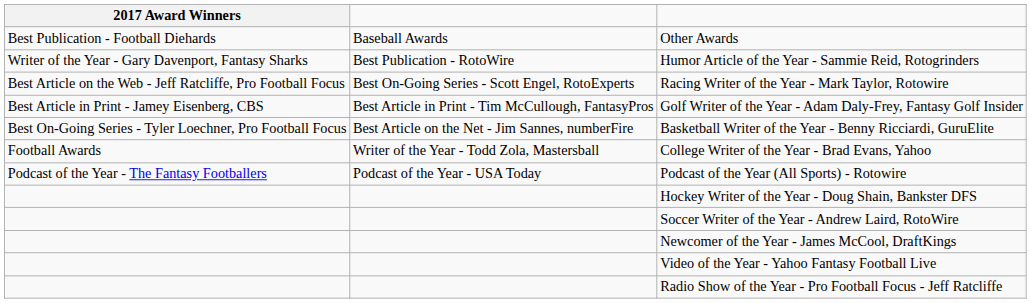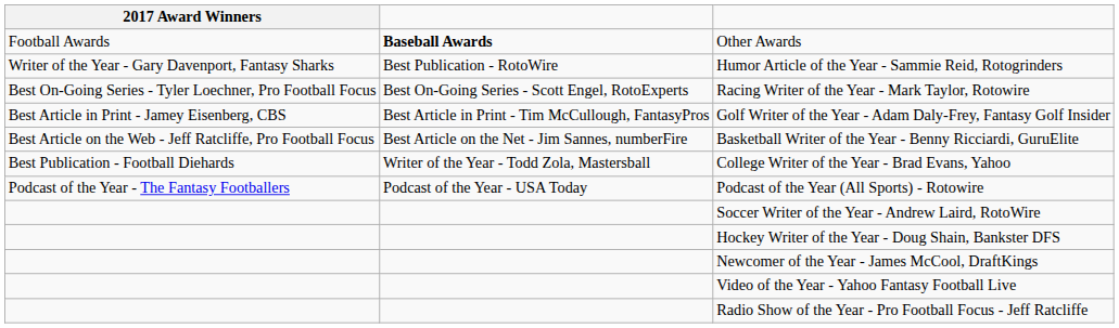Other Awards | 2017 Award Winners: Best Publication - Football Diehards -> Football Awards
Other Awards | column 2: normal -> bold
Racing Writer of the Year - Mark Taylor, Rotowire | 2017 Award Winners: Best Article on the Web - Jeff Ratcliffe, Pro Football Focus -> Best On-Going Series - Tyler Loechner, Pro Football Focus
Basketball Writer of the Year - Benny Ricciardi, GuruElite | 2017 Award Winners: Best On-Going Series - Tyler Loechner, Pro Football Focus -> Best Article on the Web - Jeff Ratcliffe, Pro Football Focus
College Writer of the Year - Brad Evans, Yahoo | 2017 Award Winners: Football Awards -> Best Publication - Football Diehards
rows swapped: Hockey Writer of the Year - Doug Shain, Bankster DFS <-> Soccer Writer of the Year - Andrew Laird, RotoWire
